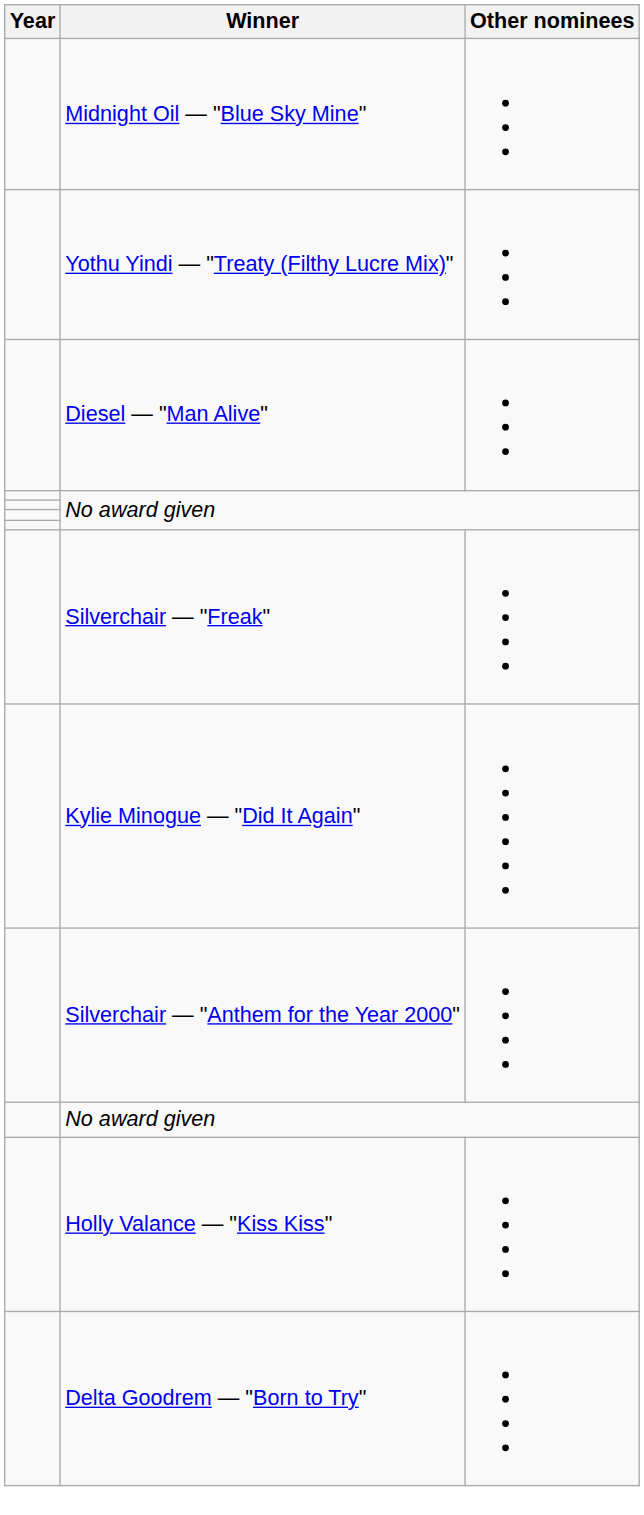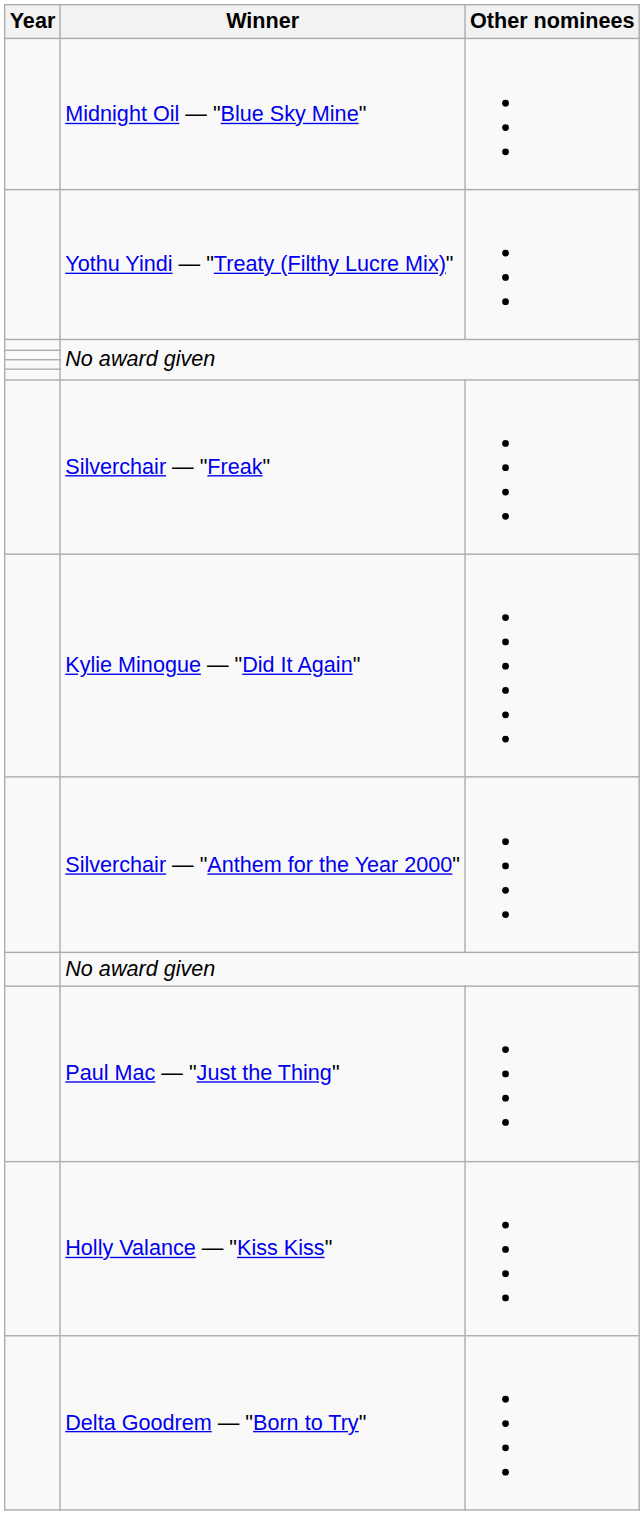- row: Diesel — "Man Alive"
+ row: Paul Mac — "Just the Thing"
